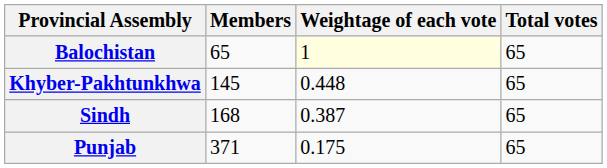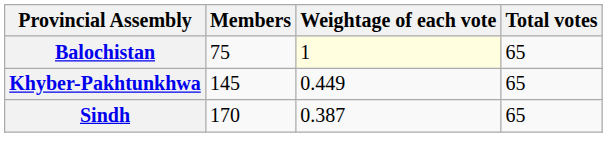Balochistan | Members: 65 -> 75
Khyber-Pakhtunkhwa | Weightage of each vote: 0.448 -> 0.449
Sindh | Members: 168 -> 170
- row: Punjab | 371 | 0.175 | 65
